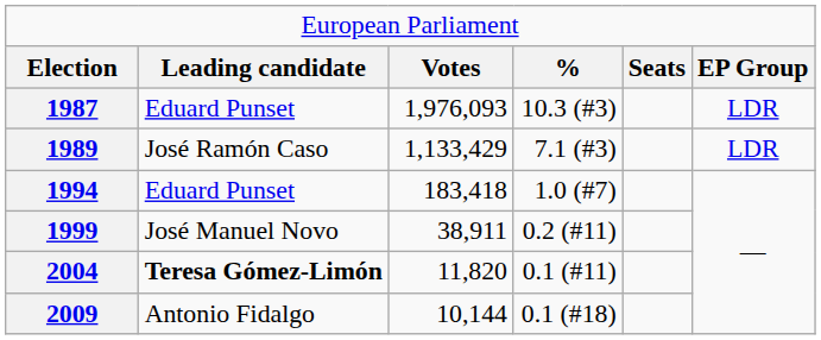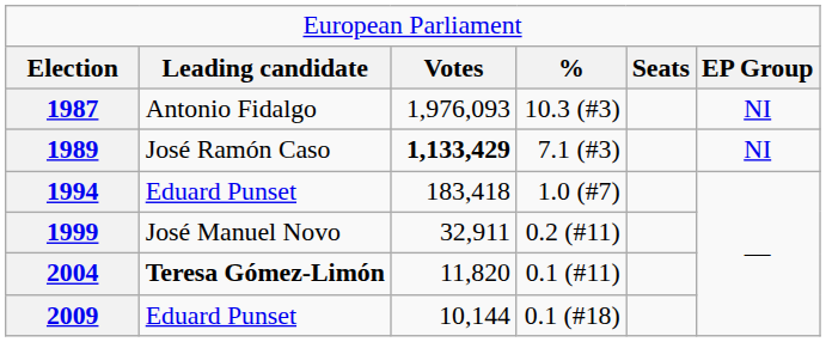1987 | column 2: Eduard Punset -> Antonio Fidalgo
1987 | column 6: LDR -> NI
1989 | column 3: normal -> bold
1989 | column 6: LDR -> NI
1999 | column 3: 38,911 -> 32,911
2009 | column 2: Antonio Fidalgo -> Eduard Punset
